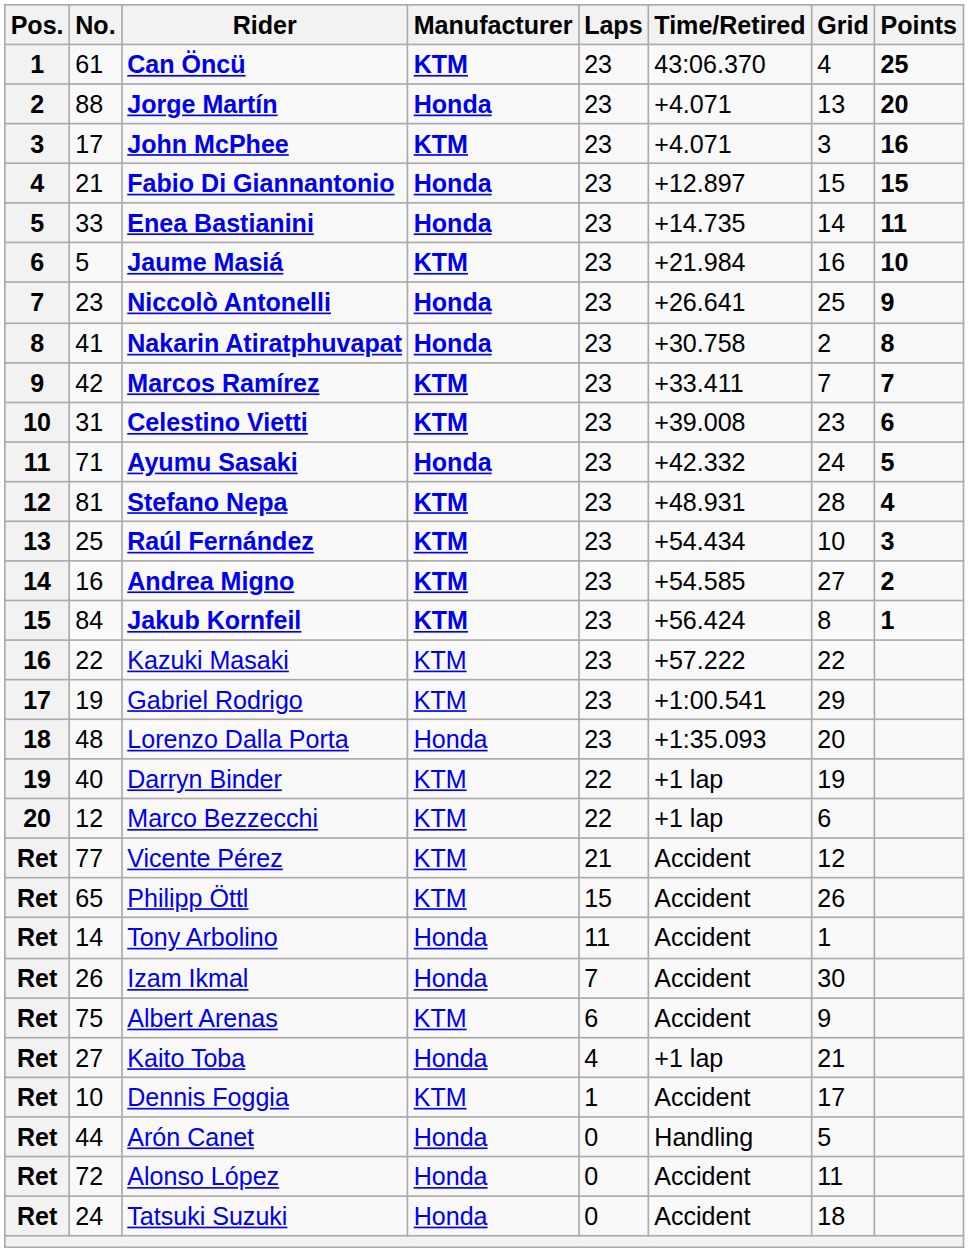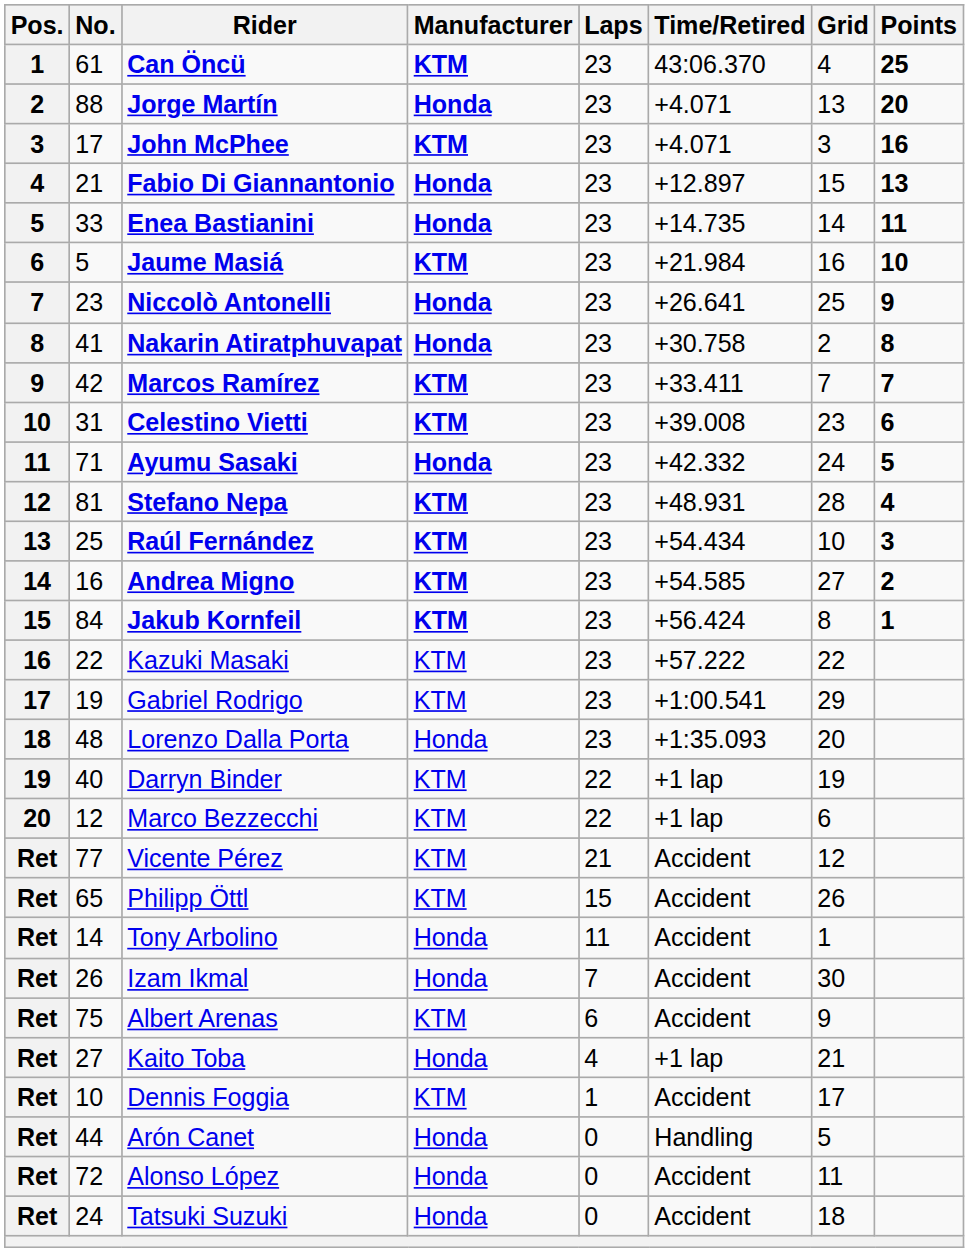Fabio Di Giannantonio | Points: 15 -> 13
